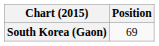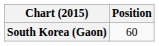South Korea (Gaon) | Position: 69 -> 60
